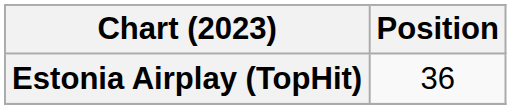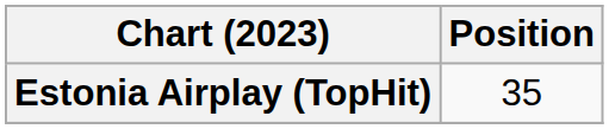Estonia Airplay (TopHit) | Position: 36 -> 35
